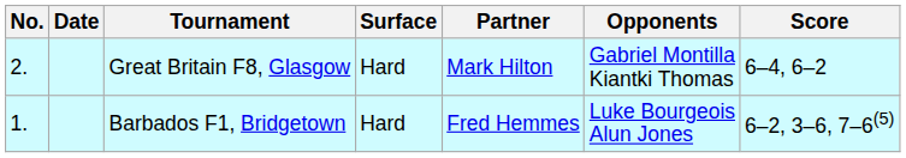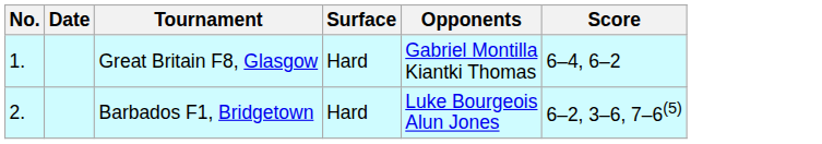- column: Partner | Mark Hilton | Fred Hemmes
Great Britain F8, Glasgow | No.: 2. -> 1.
Barbados F1, Bridgetown | No.: 1. -> 2.
